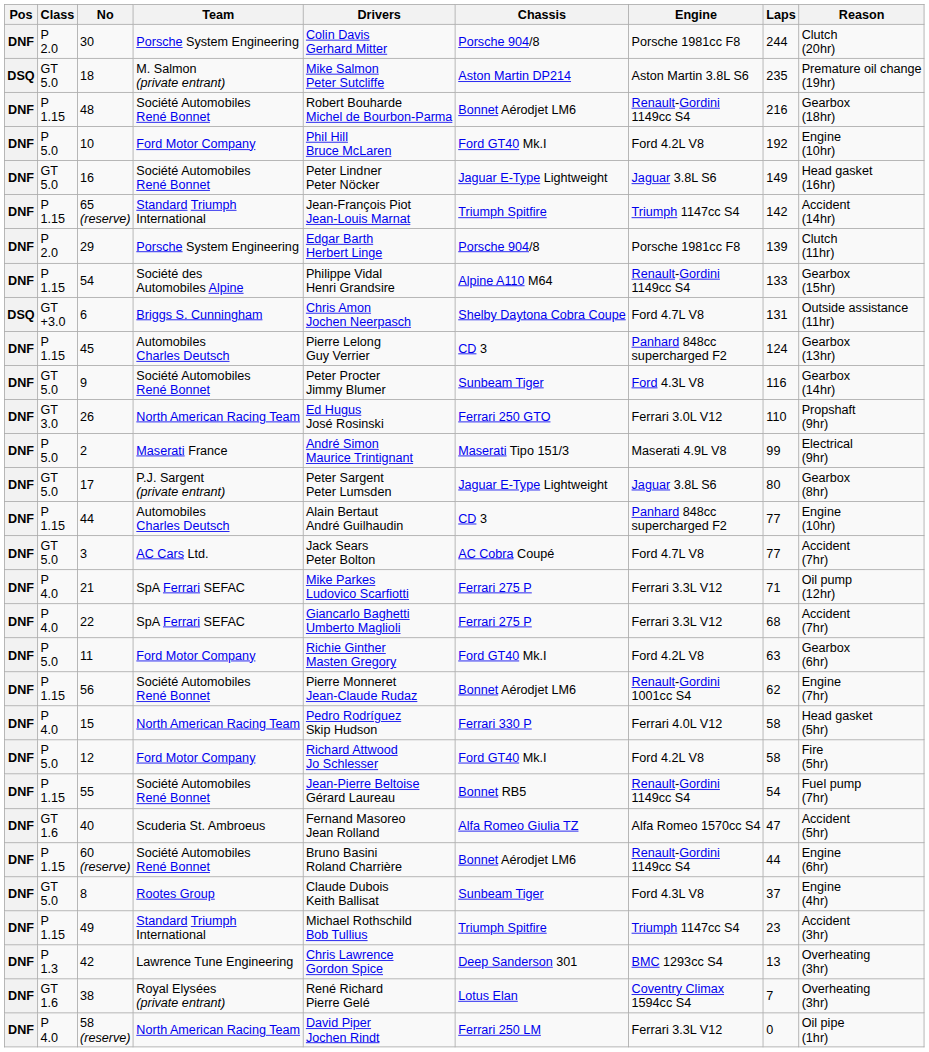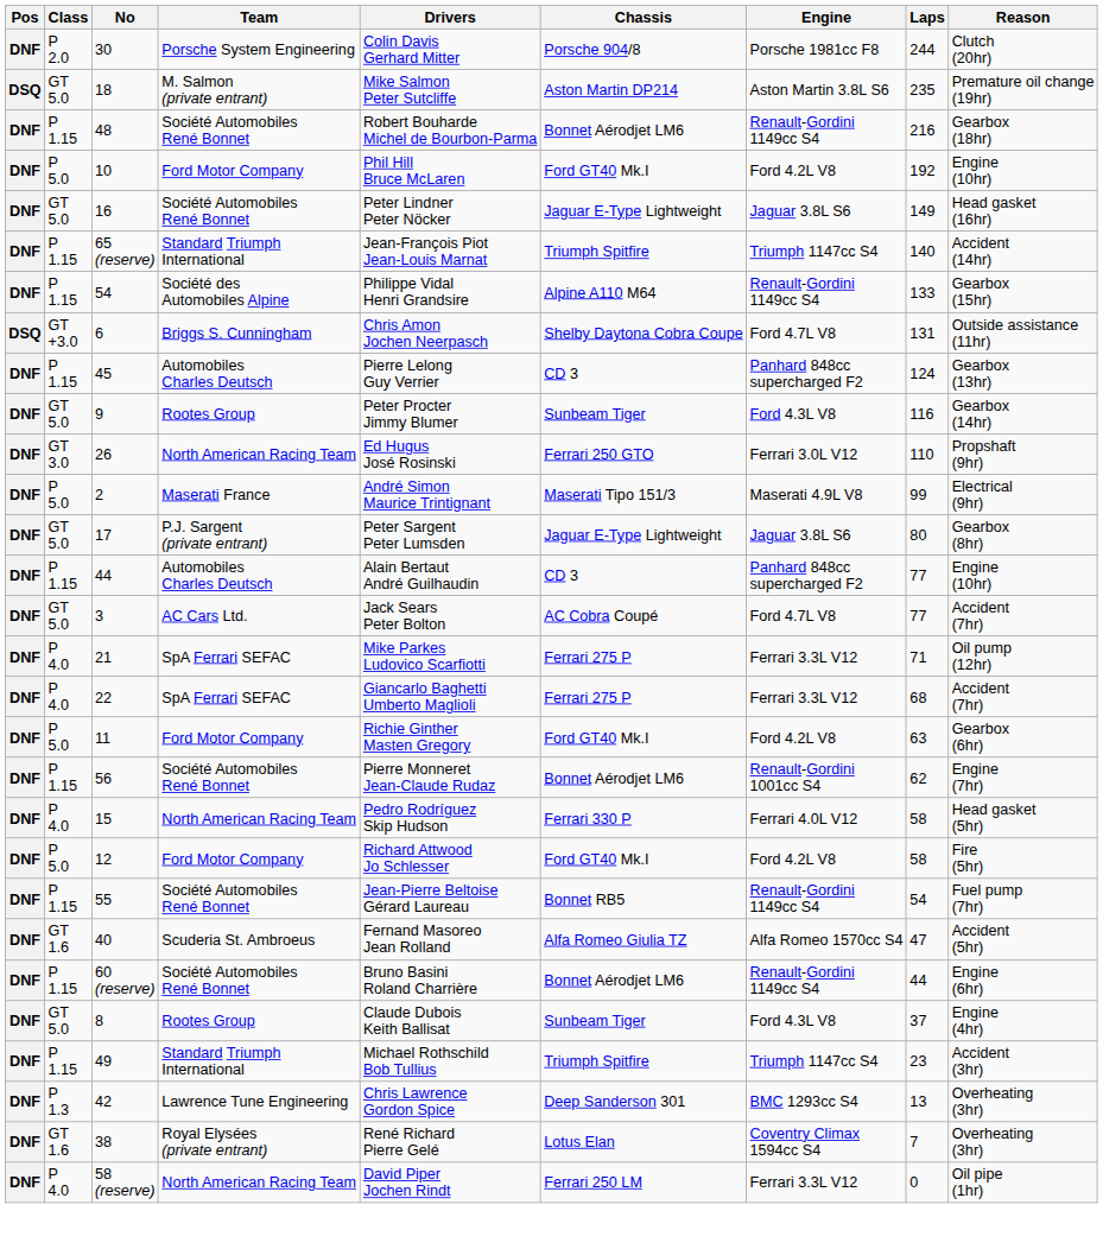65 (reserve) | Laps: 142 -> 140
- row: DNF | P 2.0 | 29 | Porsche System Engineering | Edgar Barth Herbert Linge | Porsche 904/8 | Porsche 1981cc F8 | 139 | Clutch (11hr)
9 | Team: Société Automobiles René Bonnet -> Rootes Group
